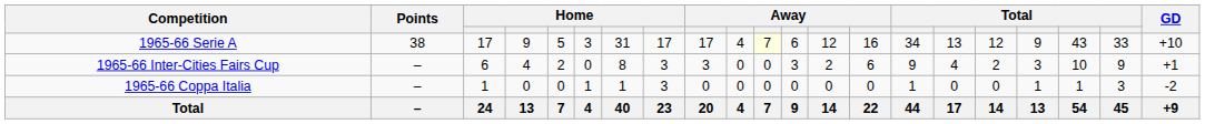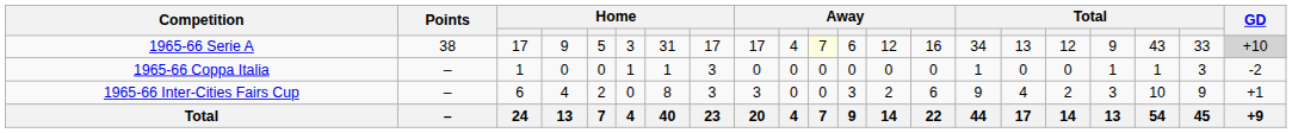1965-66 Serie A | GD: no background -> lightgrey background
rows swapped: 1965-66 Coppa Italia <-> 1965-66 Inter-Cities Fairs Cup
